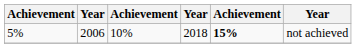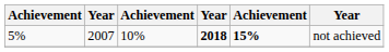5% | column 2: 2006 -> 2007
5% | column 4: normal -> bold
